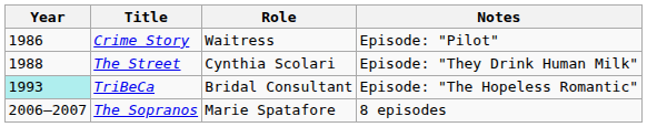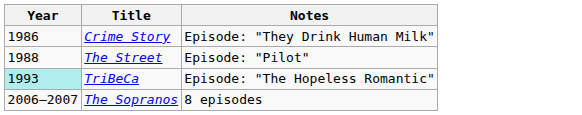- column: Role | Waitress | Cynthia Scolari | Bridal Consultant | Marie Spatafore
Crime Story | Notes: Episode: "Pilot" -> Episode: "They Drink Human Milk"
The Street | Notes: Episode: "They Drink Human Milk" -> Episode: "Pilot"
